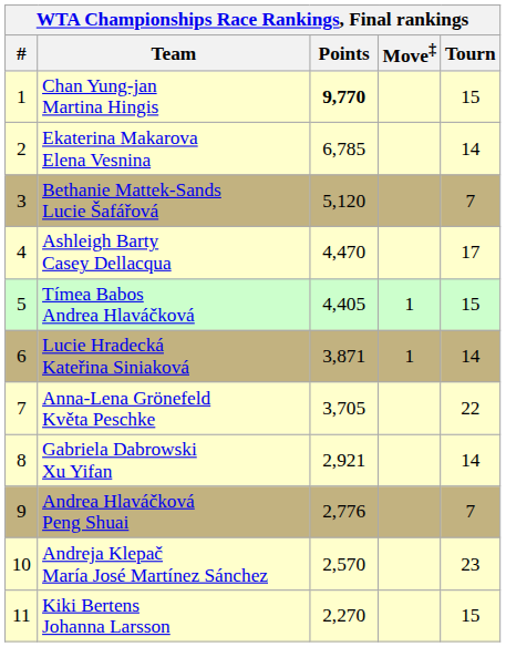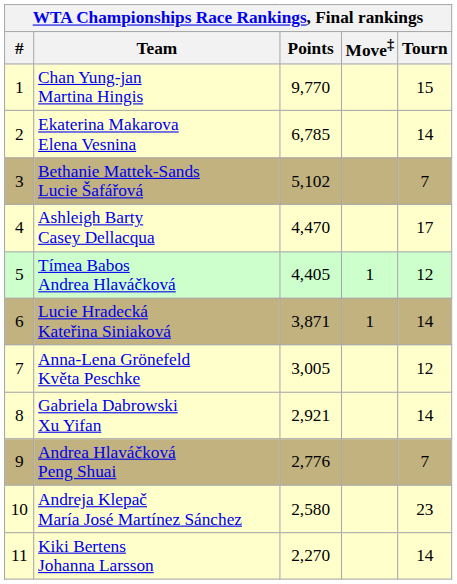Chan Yung-jan Martina Hingis | Points: bold -> normal
Bethanie Mattek-Sands Lucie Šafářová | Points: 5,120 -> 5,102
Tímea Babos Andrea Hlaváčková | Tourn: 15 -> 12
Anna-Lena Grönefeld Květa Peschke | Points: 3,705 -> 3,005
Anna-Lena Grönefeld Květa Peschke | Tourn: 22 -> 12
Andreja Klepač María José Martínez Sánchez | Points: 2,570 -> 2,580
Kiki Bertens Johanna Larsson | Tourn: 15 -> 14
